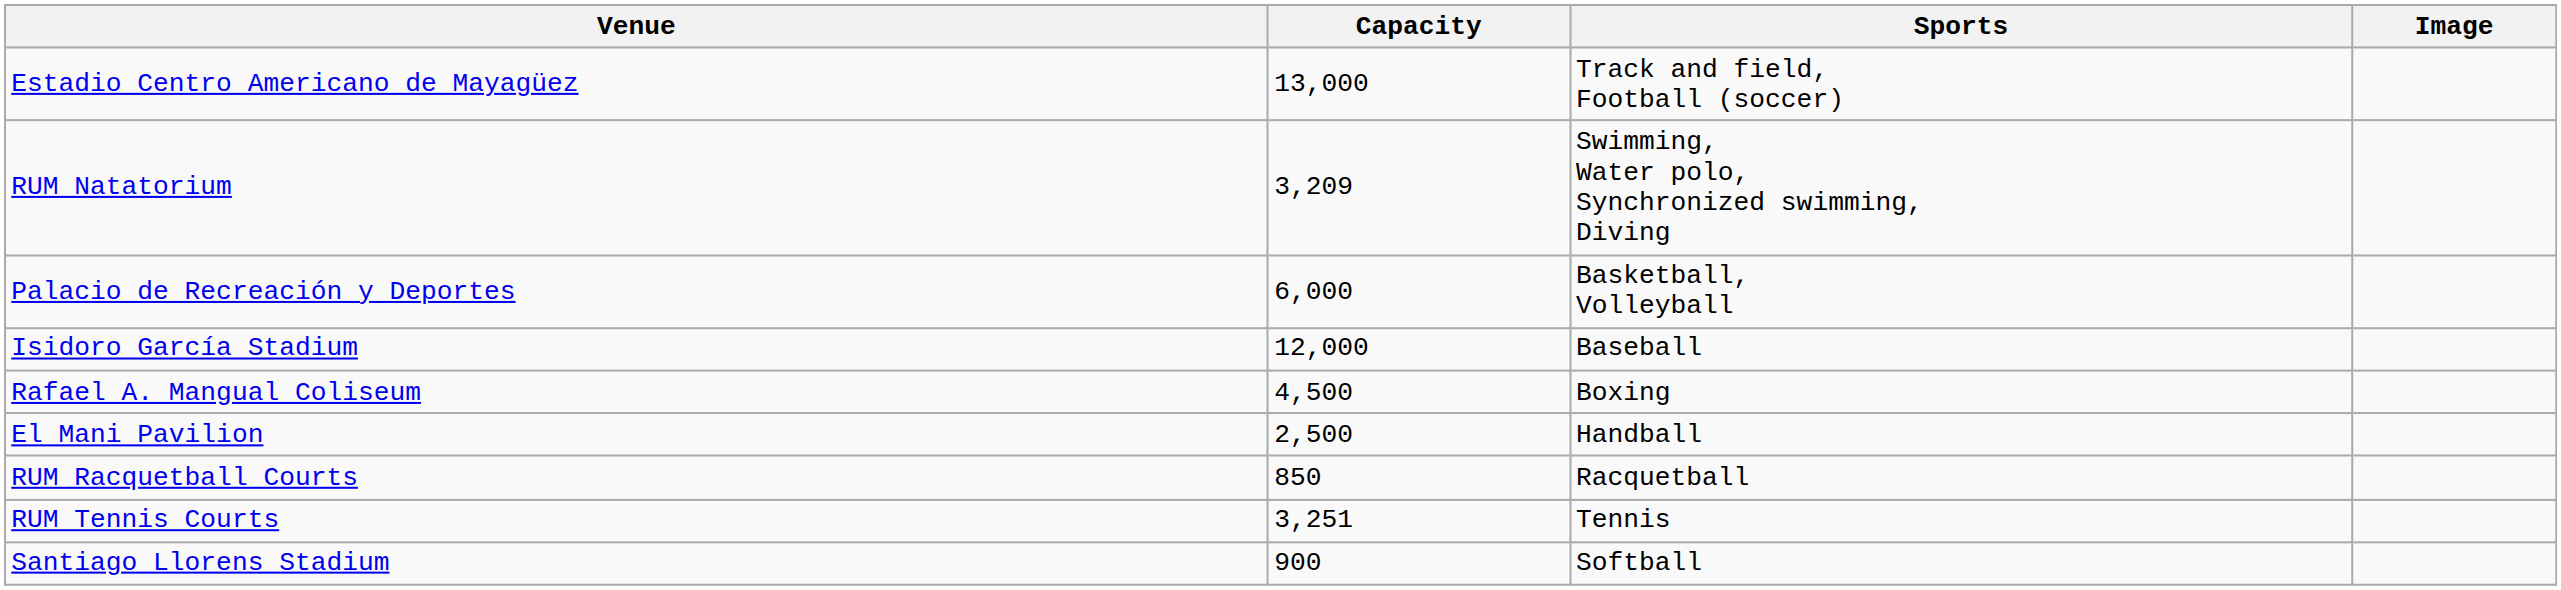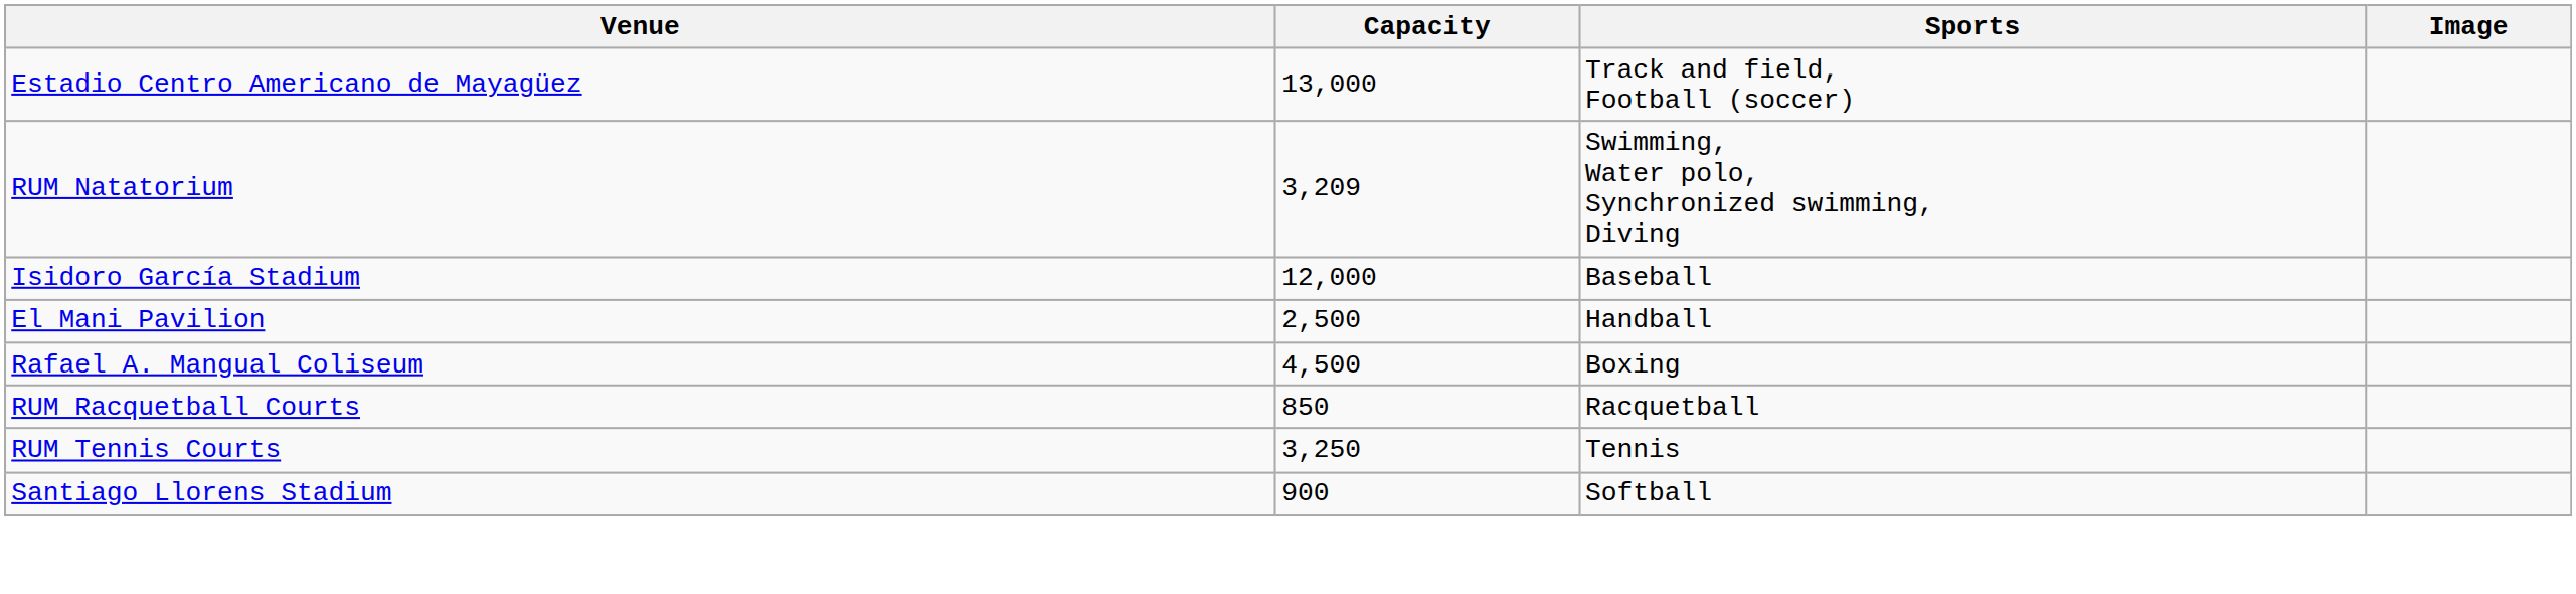- row: Palacio de Recreación y Deportes | 6,000 | Basketball, Volleyball
rows swapped: El Mani Pavilion <-> Rafael A. Mangual Coliseum
RUM Tennis Courts | Capacity: 3,251 -> 3,250
